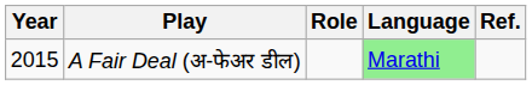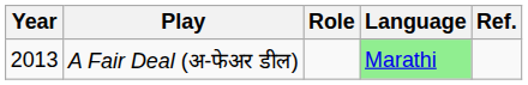A Fair Deal (अ-फेअर डील) | Year: 2015 -> 2013
